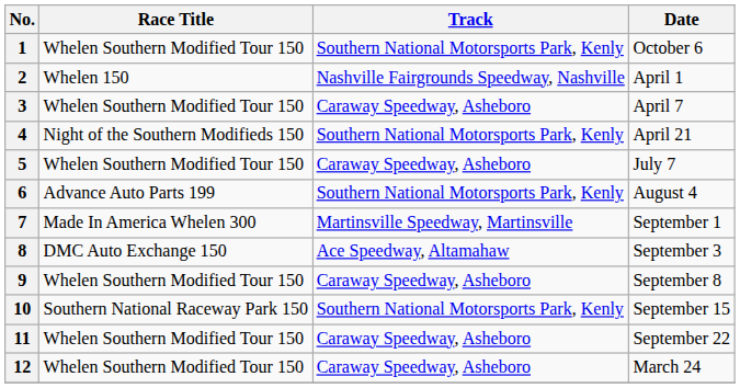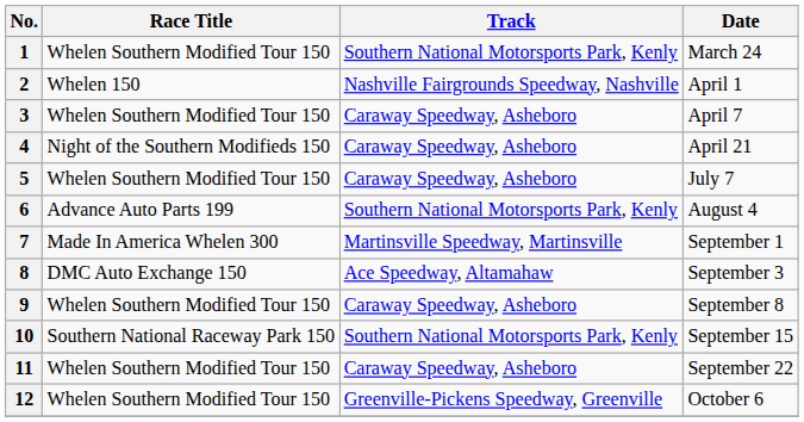1 | Date: October 6 -> March 24
4 | Track: Southern National Motorsports Park, Kenly -> Caraway Speedway, Asheboro
12 | Track: Caraway Speedway, Asheboro -> Greenville-Pickens Speedway, Greenville
12 | Date: March 24 -> October 6
